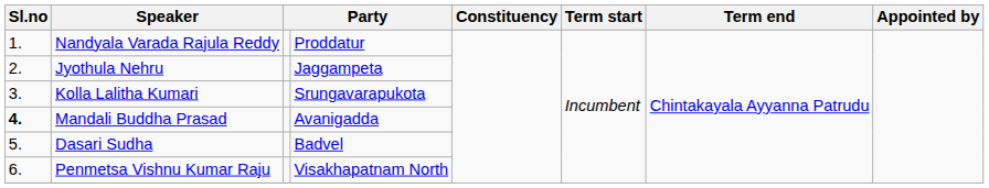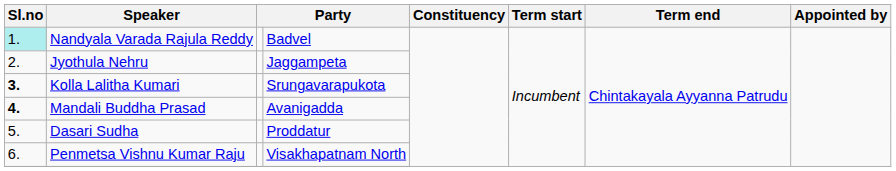Nandyala Varada Rajula Reddy | Sl.no: no background -> paleturquoise background
Nandyala Varada Rajula Reddy | column 4: Proddatur -> Badvel
Kolla Lalitha Kumari | Sl.no: normal -> bold
Dasari Sudha | column 4: Badvel -> Proddatur
